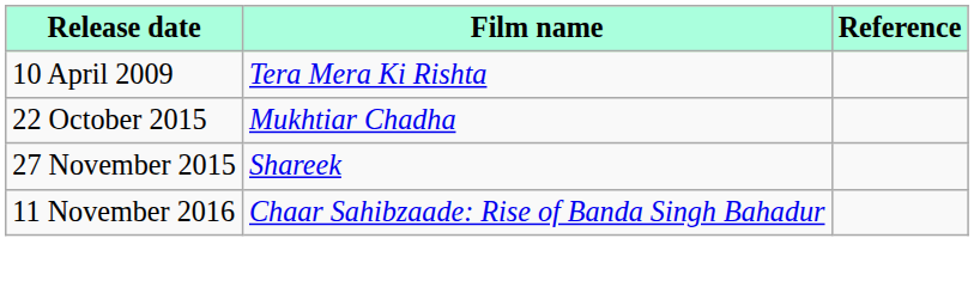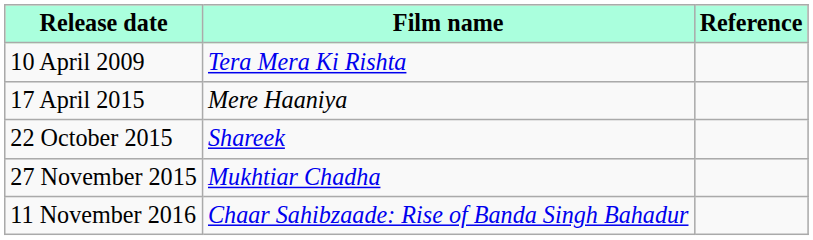+ row: 17 April 2015 | Mere Haaniya
22 October 2015 | Film name: Mukhtiar Chadha -> Shareek
27 November 2015 | Film name: Shareek -> Mukhtiar Chadha
